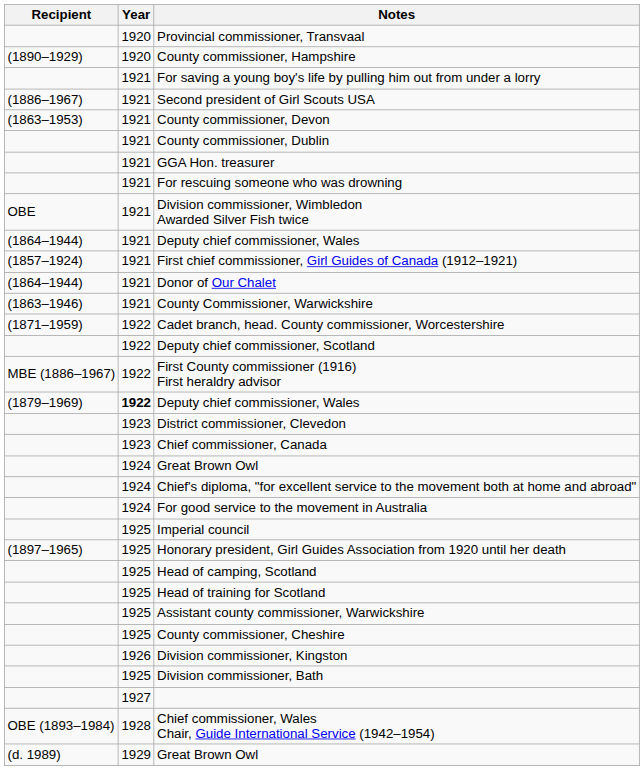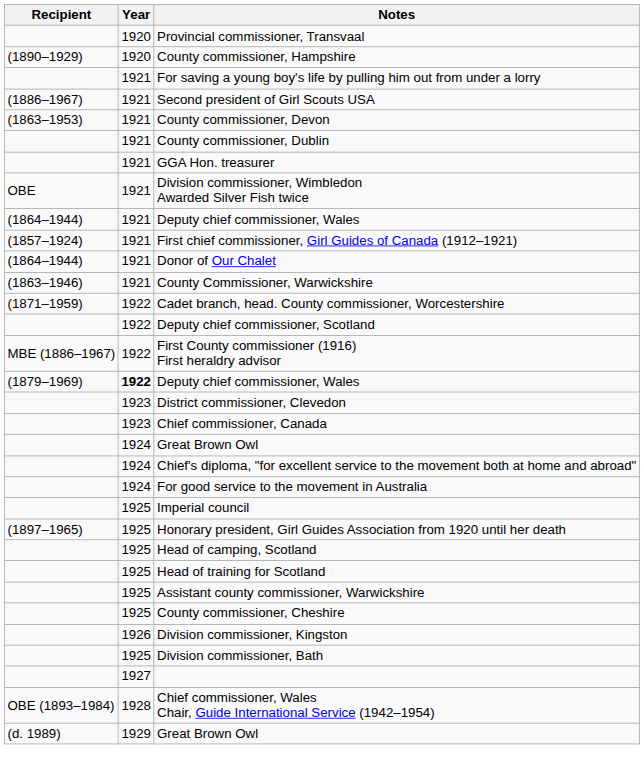- row: 1921 | For rescuing someone who was drowning
